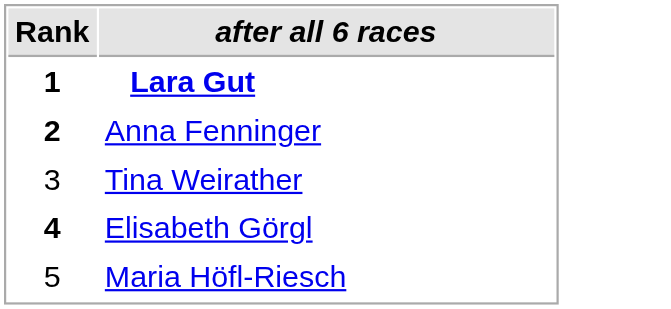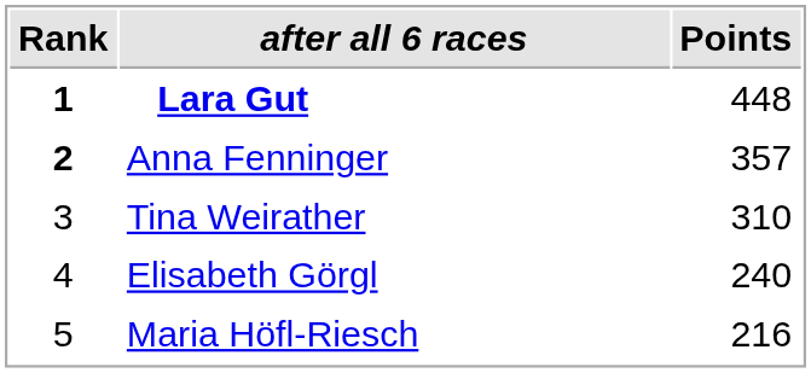+ column: Points | 448 | 357 | 310 | 240 | 216
Elisabeth Görgl | Rank: bold -> normal
